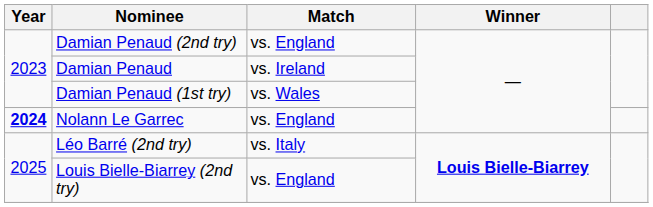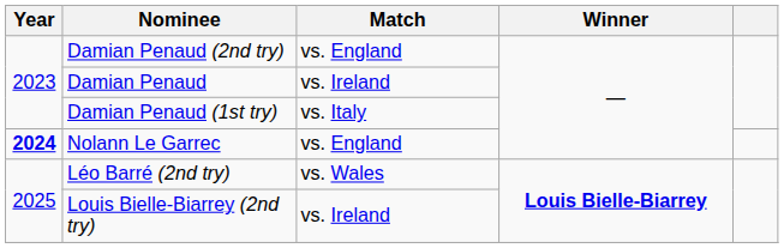Damian Penaud (1st try) | Match: vs. Wales -> vs. Italy
Léo Barré (2nd try) | Match: vs. Italy -> vs. Wales
Louis Bielle-Biarrey (2nd try) | Match: vs. England -> vs. Ireland
